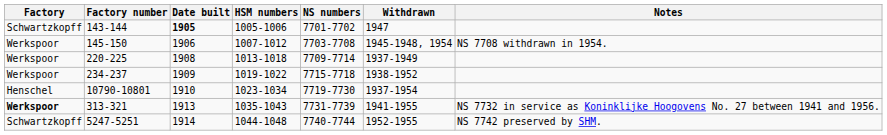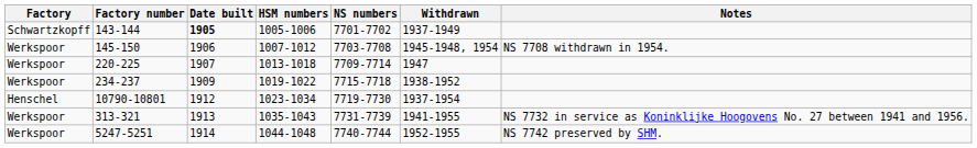143-144 | Withdrawn: 1947 -> 1937-1949
220-225 | Date built: 1908 -> 1907
220-225 | Withdrawn: 1937-1949 -> 1947
10790-10801 | Date built: 1910 -> 1912
313-321 | Factory: bold -> normal
5247-5251 | Factory: Schwartzkopff -> Werkspoor
